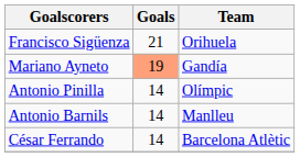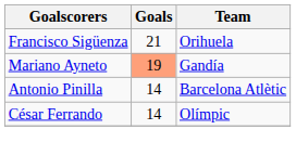Antonio Pinilla | Team: Olímpic -> Barcelona Atlètic
- row: Antonio Barnils | 14 | Manlleu
César Ferrando | Team: Barcelona Atlètic -> Olímpic
